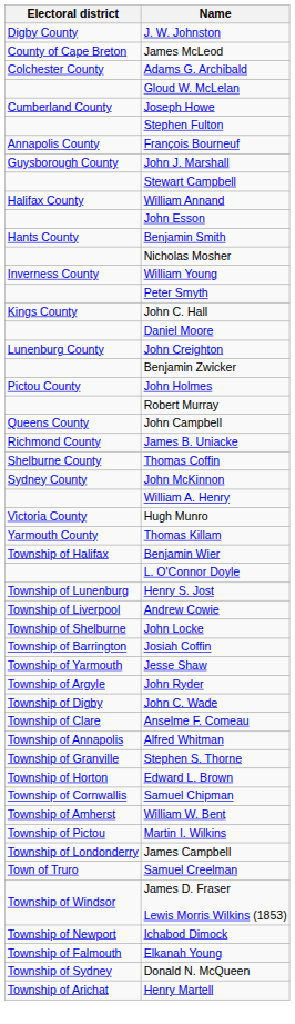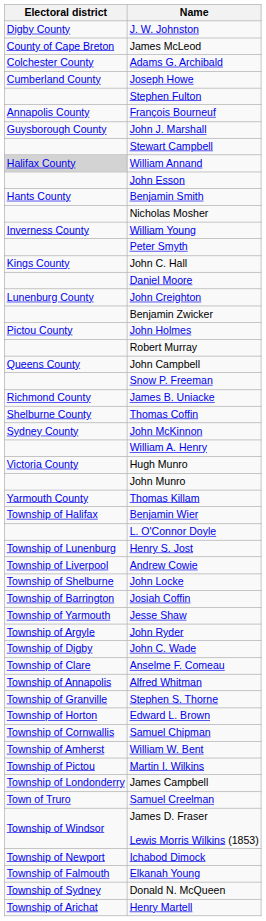- row: Gloud W. McLelan
William Annand | Electoral district: no background -> lightgrey background
+ row: Snow P. Freeman
+ row: John Munro
